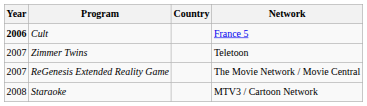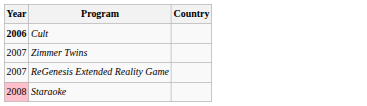- column: Network | France 5 | Teletoon | The Movie Network / Movie Central | MTV3 / Cartoon Network
Staraoke | Year: no background -> pink background
